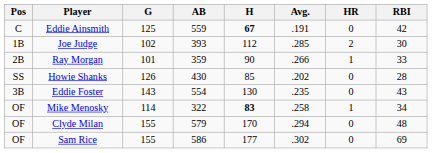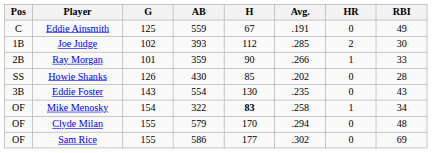Eddie Ainsmith | H: bold -> normal
Eddie Ainsmith | RBI: 42 -> 49
Mike Menosky | G: 114 -> 154
